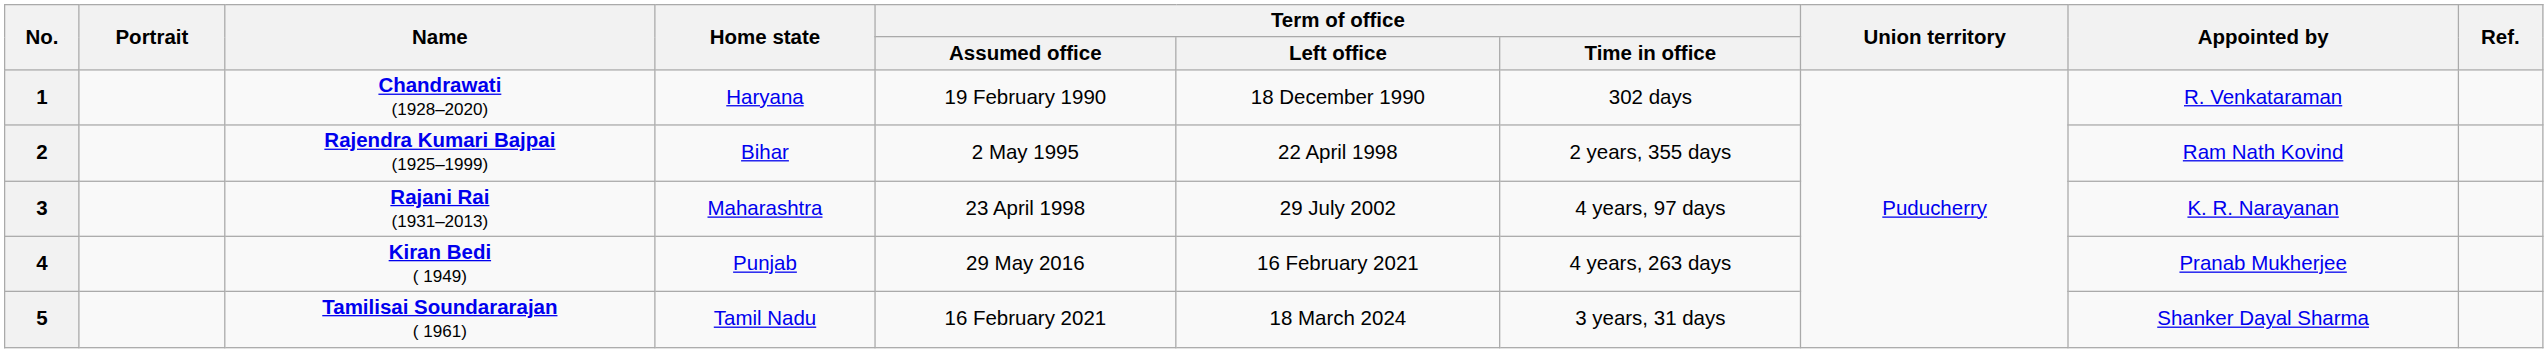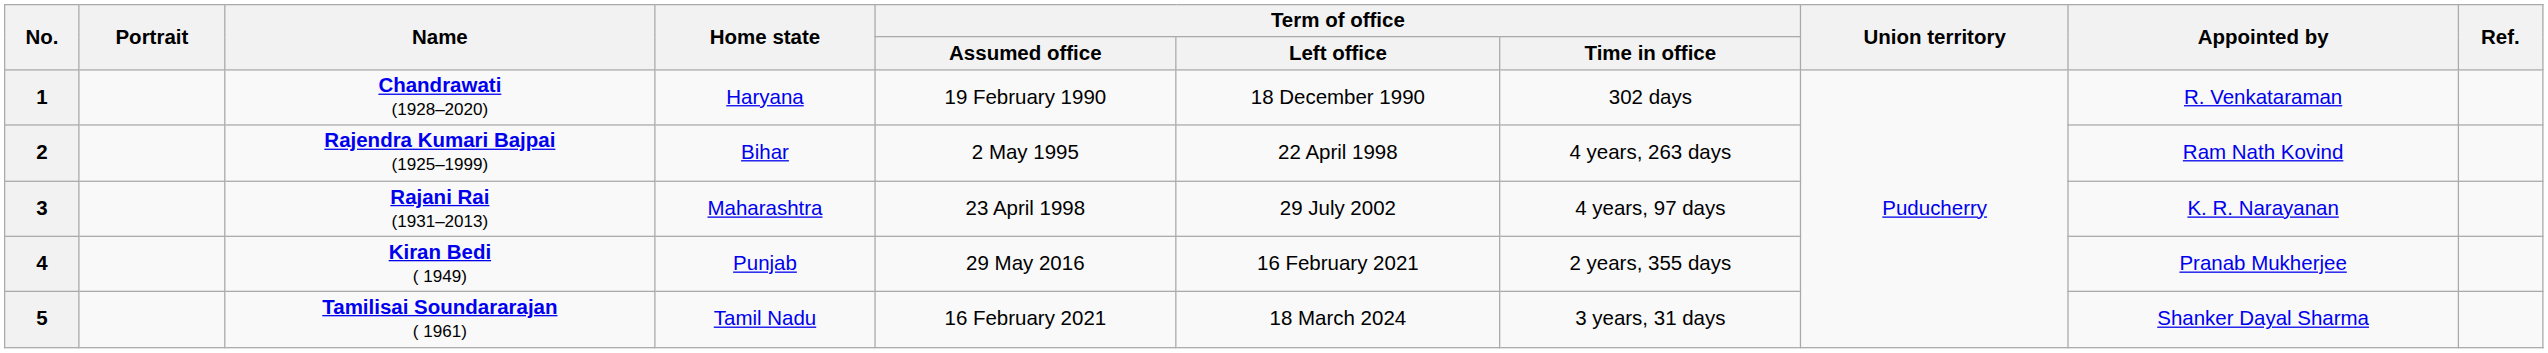2 | Term of office / Time in office: 2 years, 355 days -> 4 years, 263 days
4 | Term of office / Time in office: 4 years, 263 days -> 2 years, 355 days
